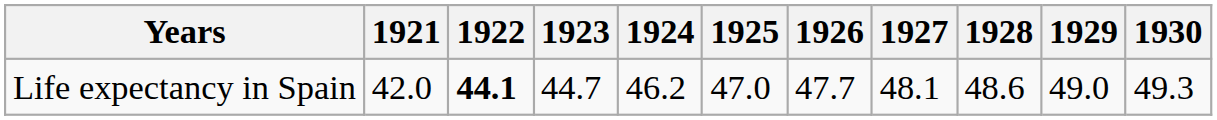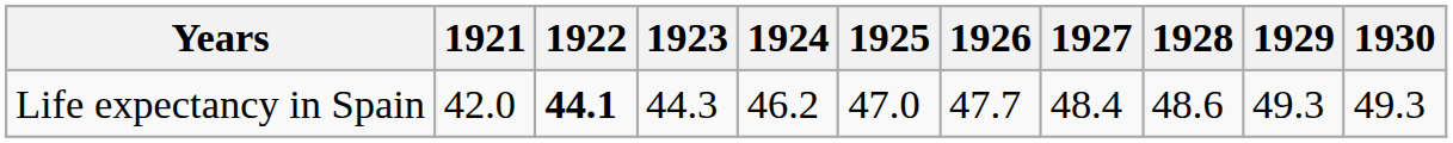Life expectancy in Spain | 1923: 44.7 -> 44.3
Life expectancy in Spain | 1927: 48.1 -> 48.4
Life expectancy in Spain | 1929: 49.0 -> 49.3
